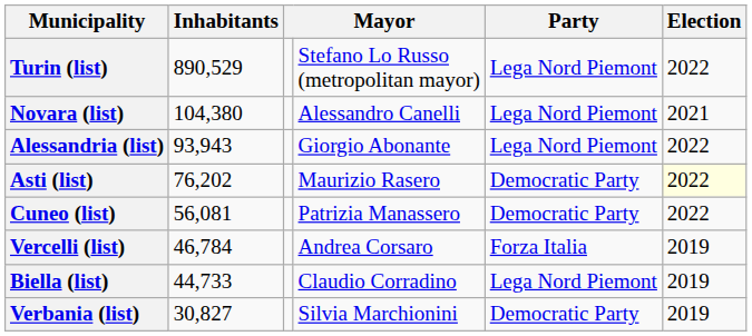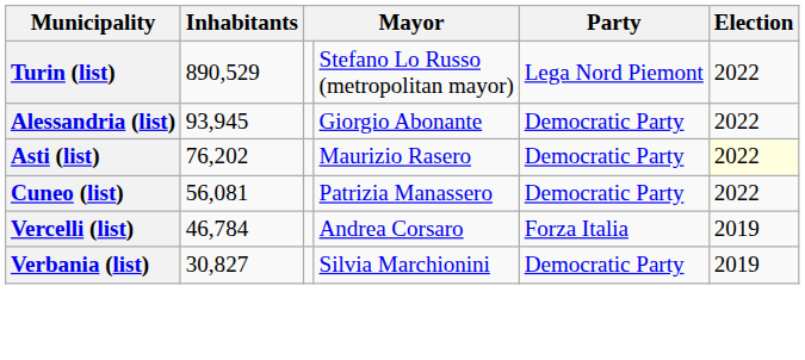- row: Novara (list) | 104,380 | Alessandro Canelli | Lega Nord Piemont | 2021
Alessandria (list) | Inhabitants: 93,943 -> 93,945
Alessandria (list) | Party: Lega Nord Piemont -> Democratic Party
- row: Biella (list) | 44,733 | Claudio Corradino | Lega Nord Piemont | 2019
